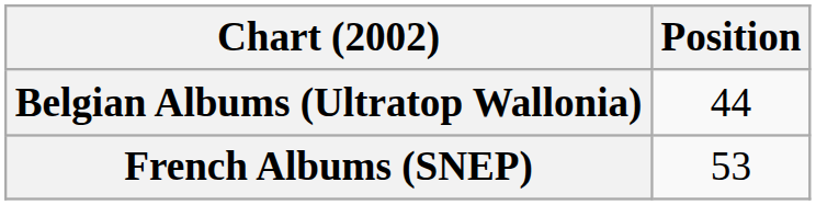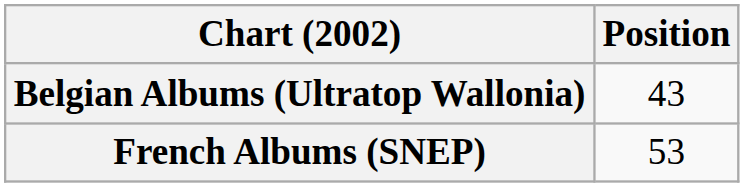Belgian Albums (Ultratop Wallonia) | Position: 44 -> 43
